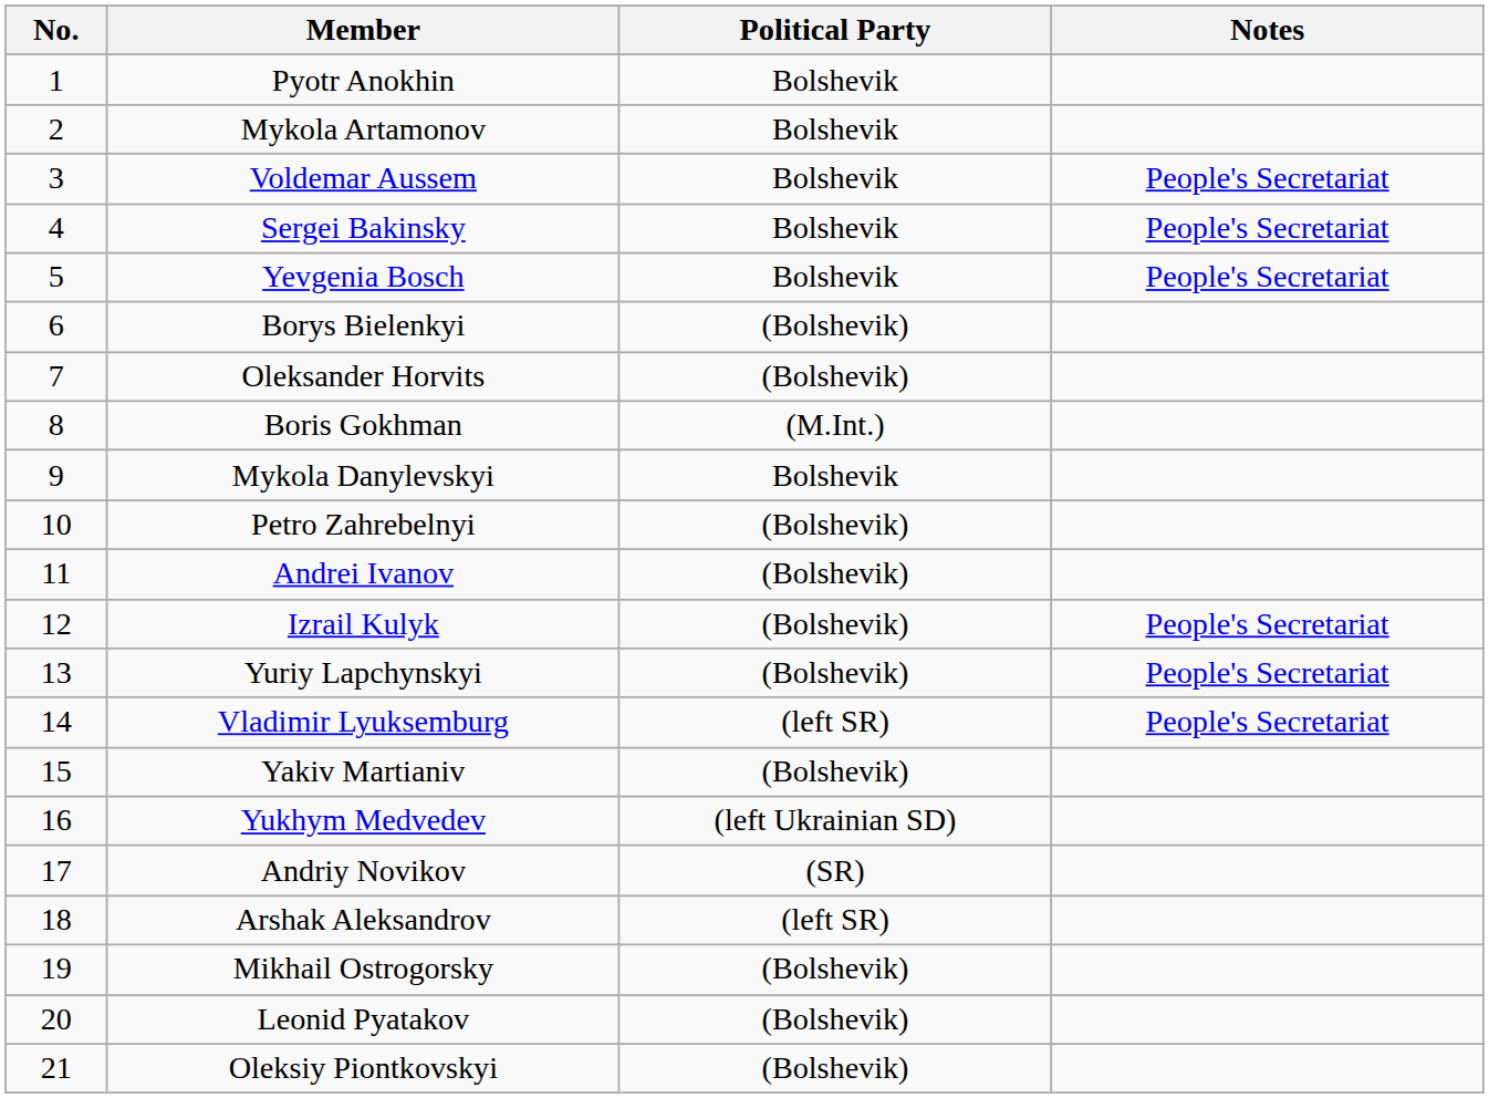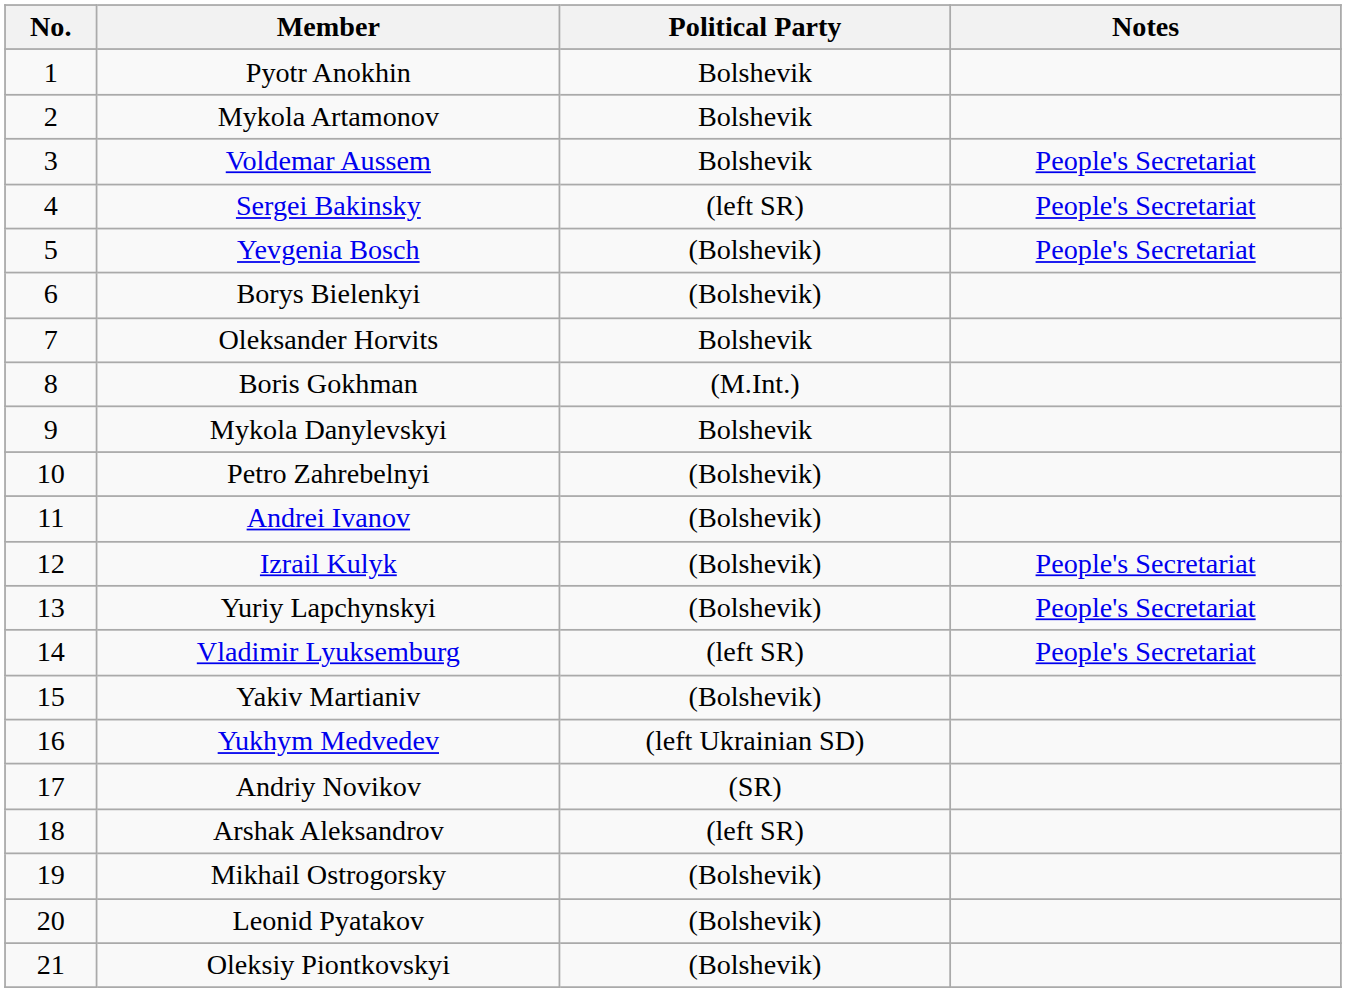Sergei Bakinsky | Political Party: Bolshevik -> (left SR)
Yevgenia Bosch | Political Party: Bolshevik -> (Bolshevik)
Oleksander Horvits | Political Party: (Bolshevik) -> Bolshevik
